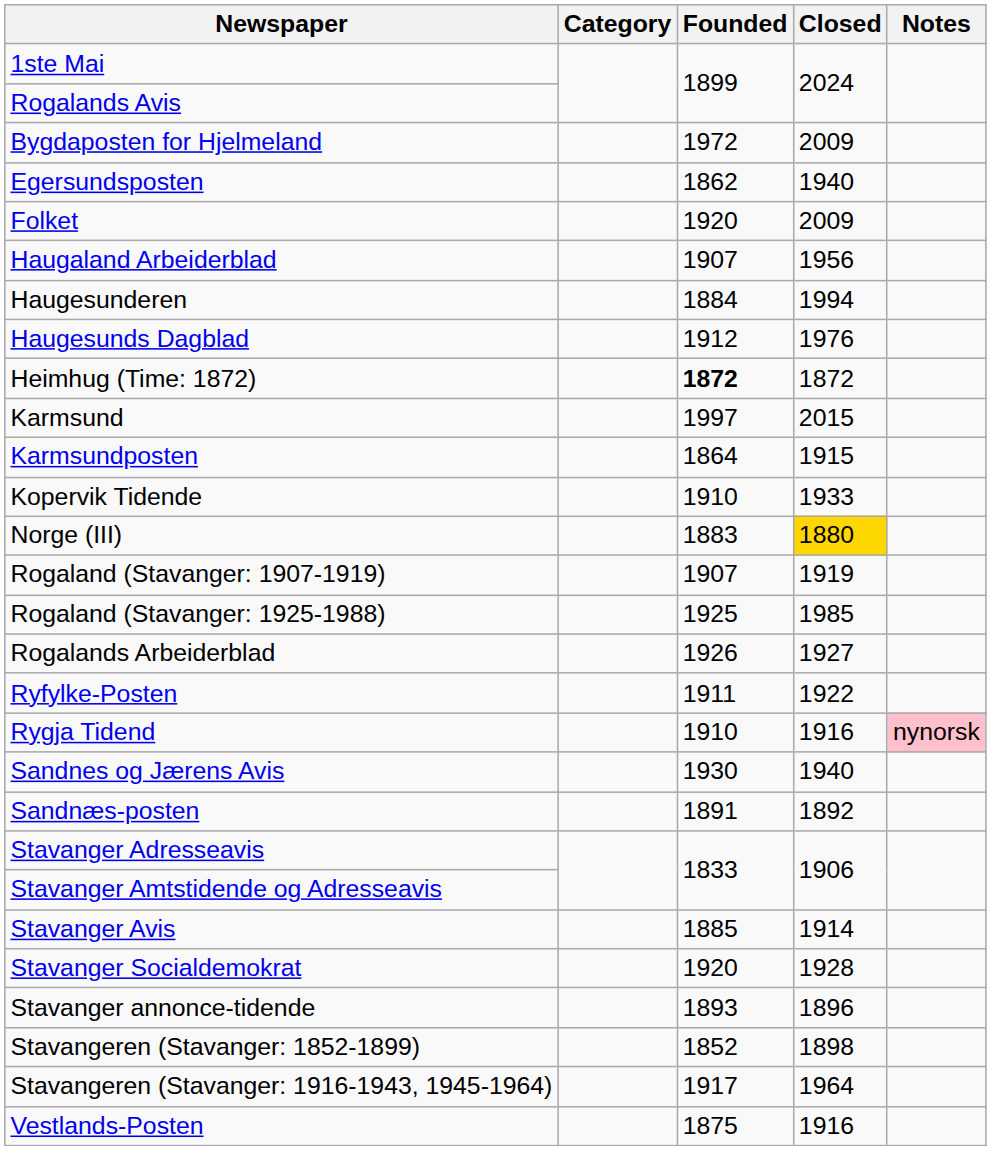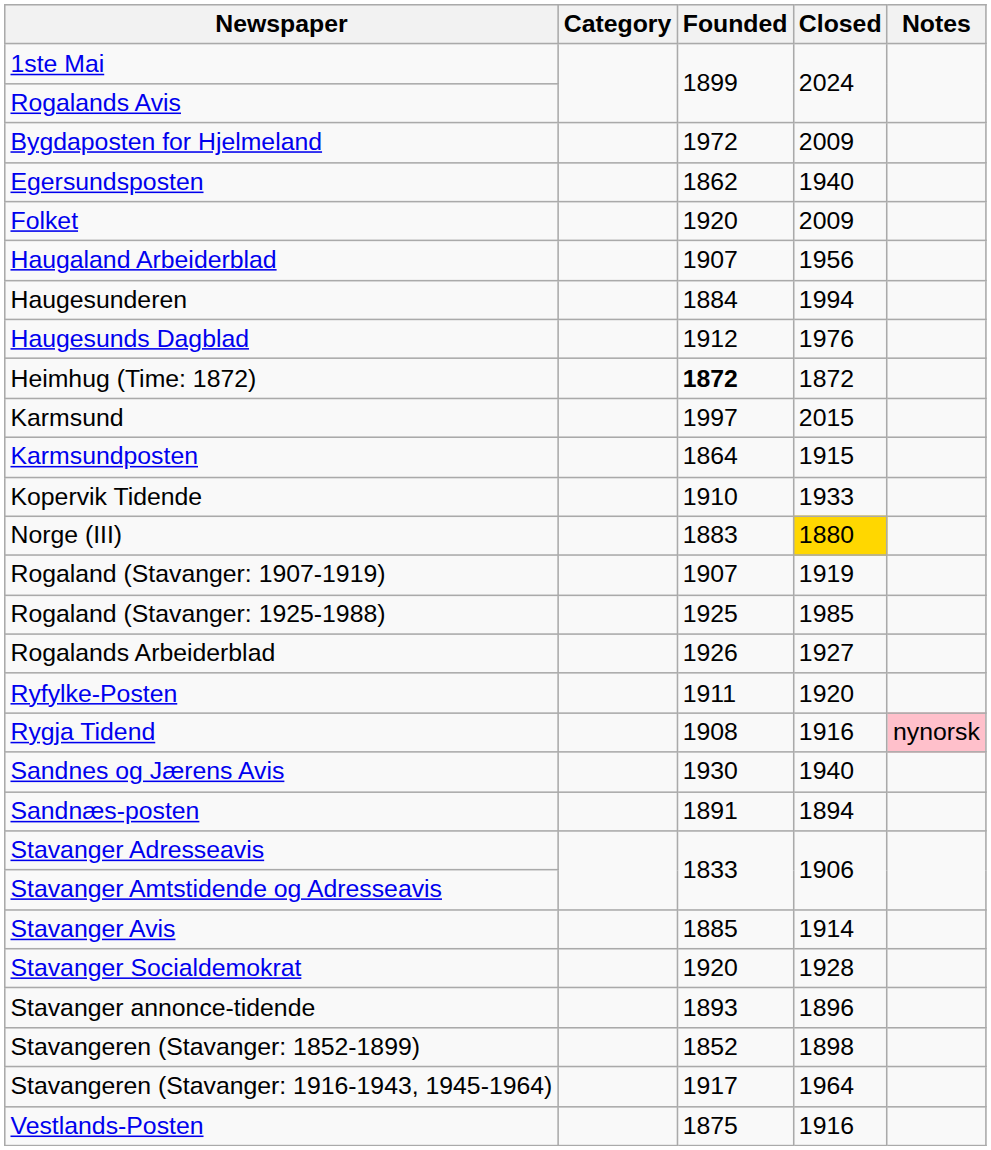Ryfylke-Posten | Closed: 1922 -> 1920
Rygja Tidend | Founded: 1910 -> 1908
Sandnæs-posten | Closed: 1892 -> 1894
